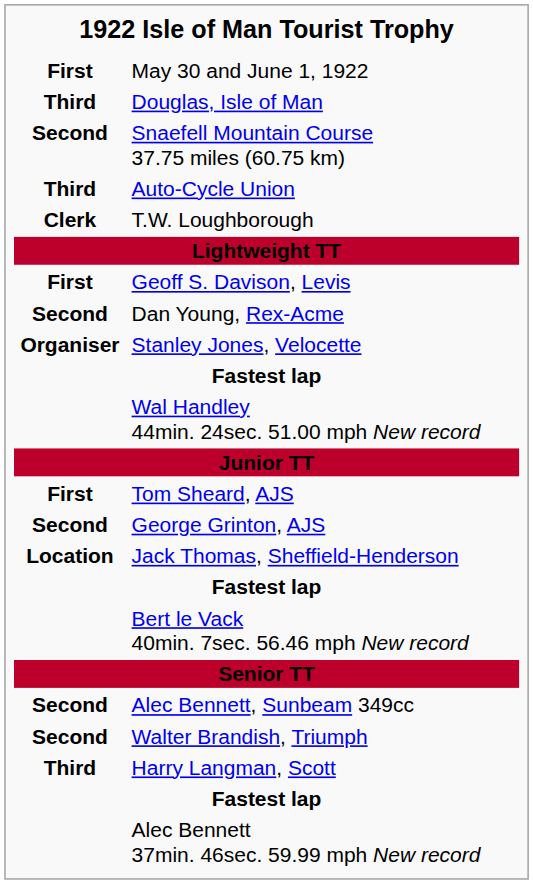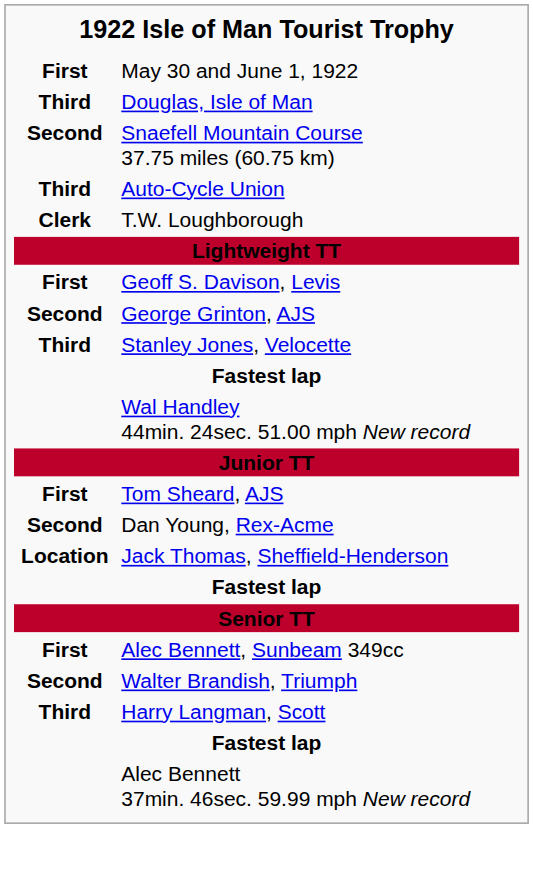rows swapped: Dan Young, Rex-Acme <-> George Grinton, AJS
Stanley Jones, Velocette | column 1: Organiser -> Third
- row: Bert le Vack 40min. 7sec. 56.46 mph New record
Alec Bennett, Sunbeam 349cc | column 1: Second -> First
